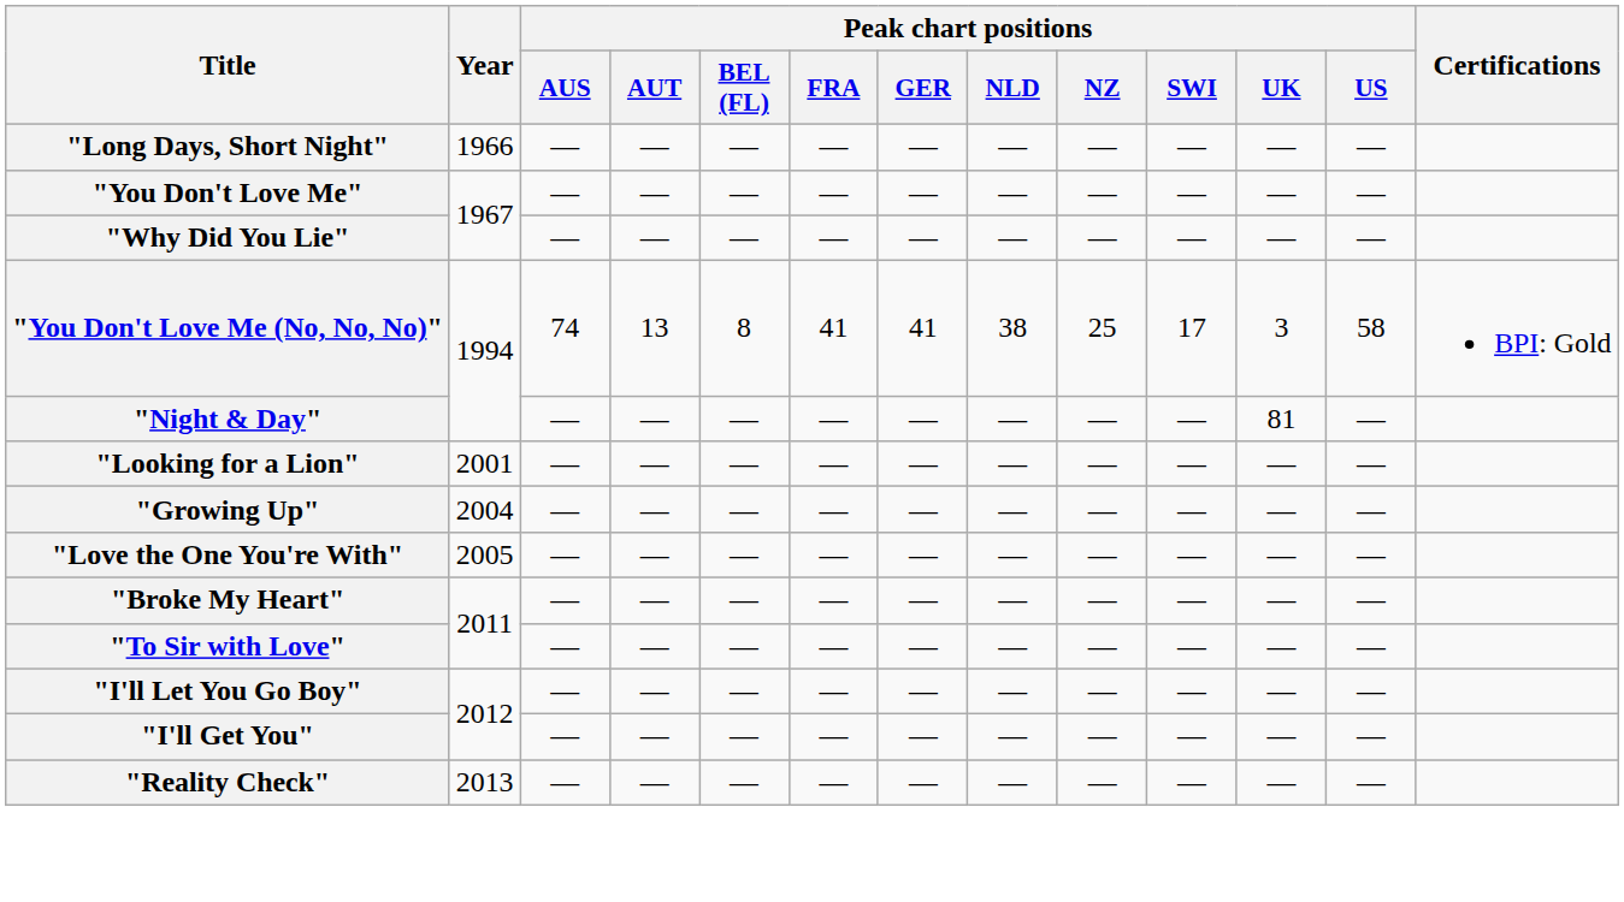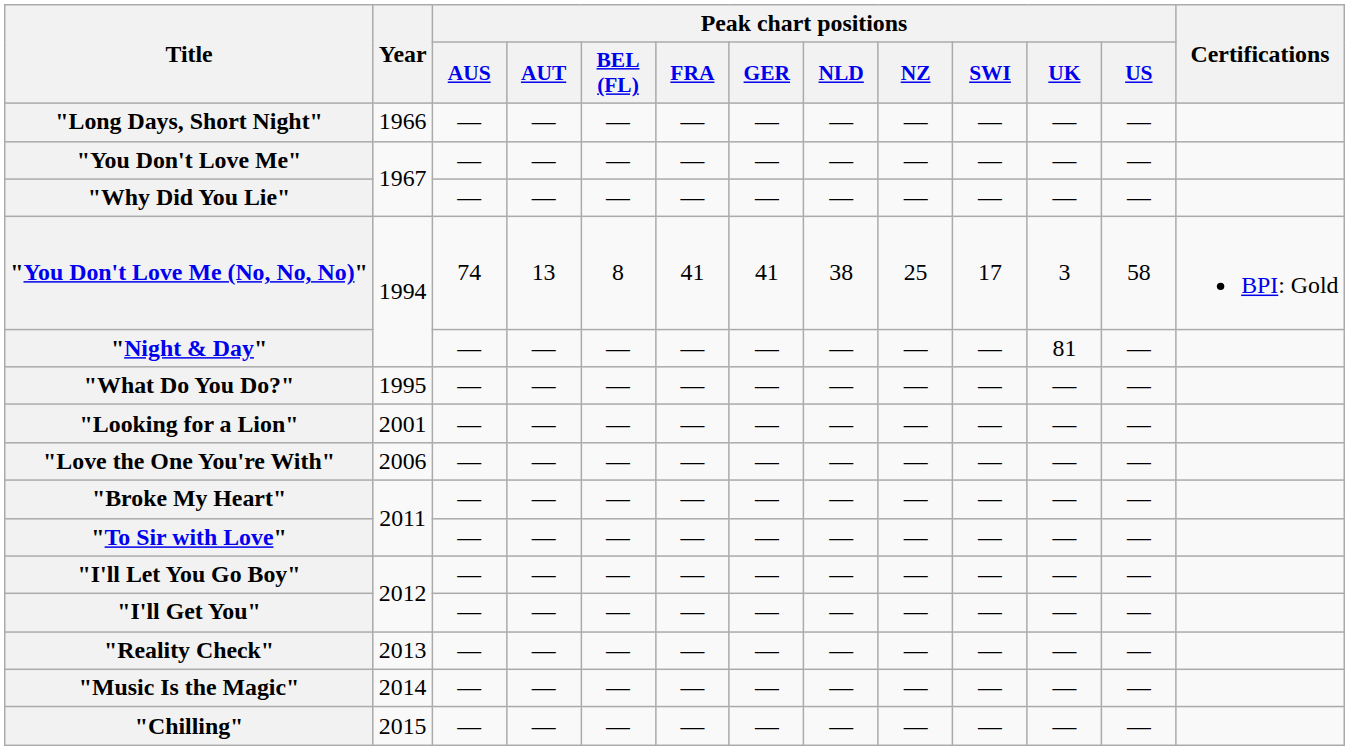+ row: "What Do You Do?" | 1995 | — | — | — | — | — | — | — | — | — | —
- row: "Growing Up" | 2004 | — | — | — | — | — | — | — | — | — | —
"Love the One You're With" | Year: 2005 -> 2006
+ row: "Music Is the Magic" | 2014 | — | — | — | — | — | — | — | — | — | —
+ row: "Chilling" | 2015 | — | — | — | — | — | — | — | — | — | —
